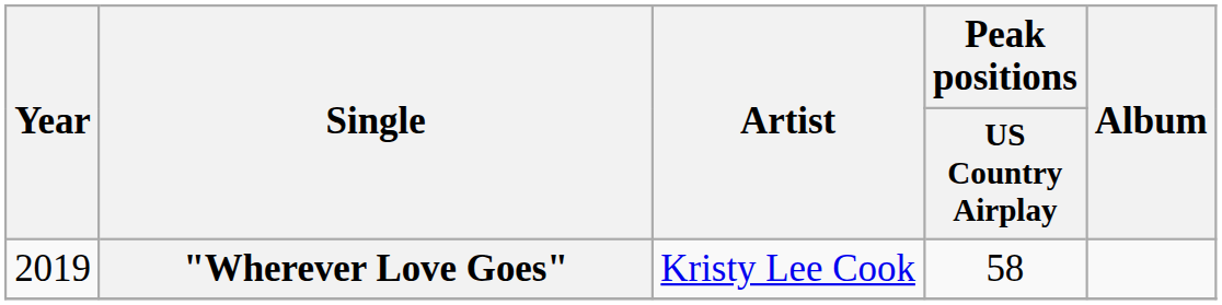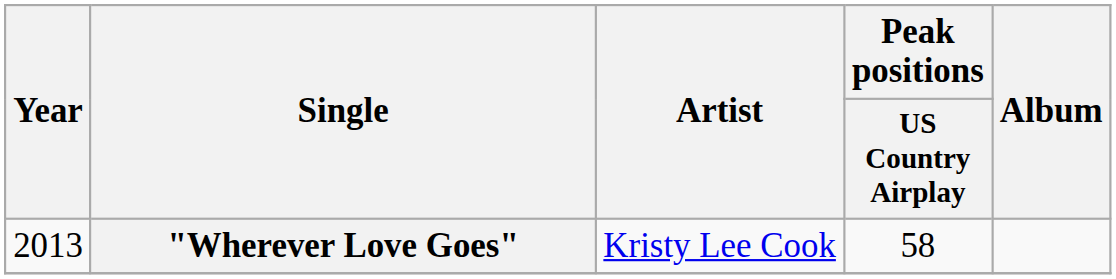"Wherever Love Goes" | Year: 2019 -> 2013
